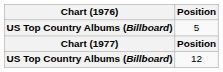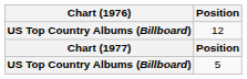rows swapped: 5 <-> 12
